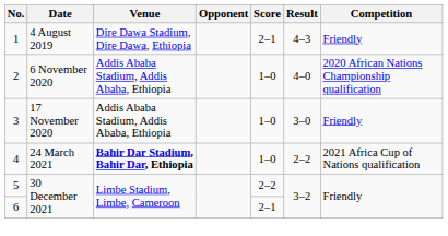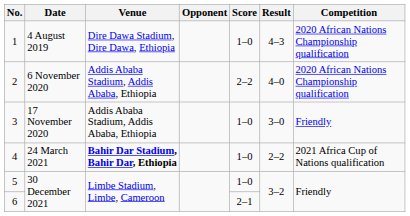1 | Score: 2–1 -> 1–0
1 | Competition: Friendly -> 2020 African Nations Championship qualification
2 | Score: 1–0 -> 2–2
5 | Score: 2–2 -> 1–0
